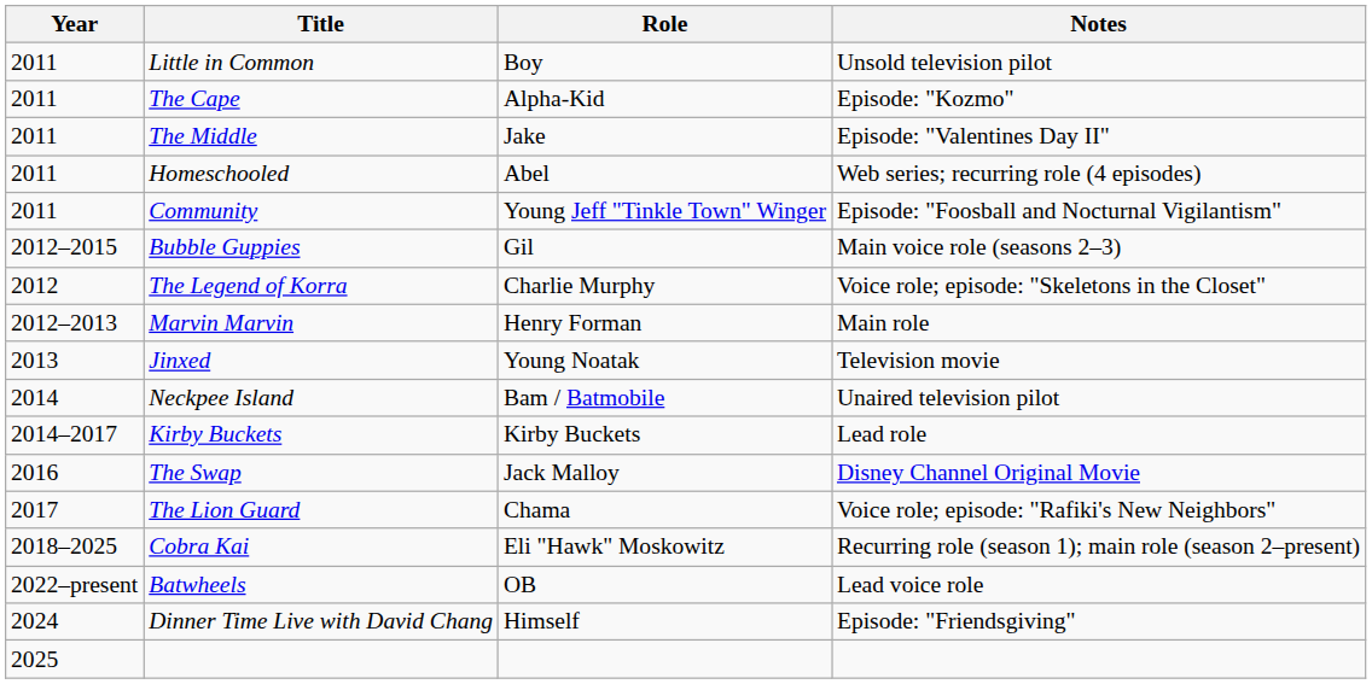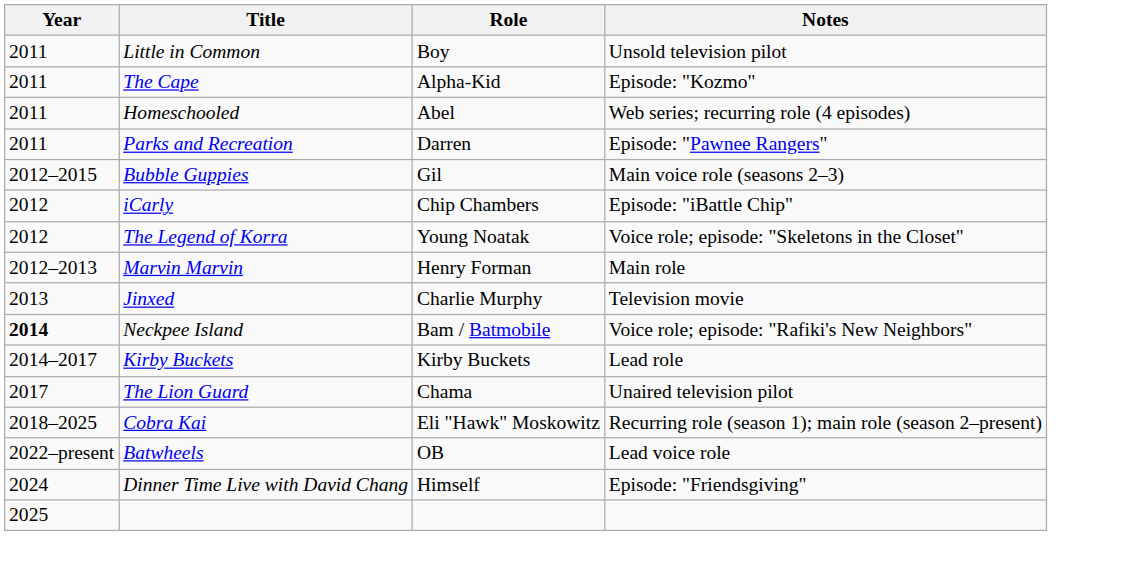- row: 2011 | The Middle | Jake | Episode: "Valentines Day II"
+ row: 2011 | Parks and Recreation | Darren | Episode: "Pawnee Rangers"
- row: 2011 | Community | Young Jeff "Tinkle Town" Winger | Episode: "Foosball and Nocturnal Vigilantism"
+ row: 2012 | iCarly | Chip Chambers | Episode: "iBattle Chip"
The Legend of Korra | Role: Charlie Murphy -> Young Noatak
Jinxed | Role: Young Noatak -> Charlie Murphy
Neckpee Island | Year: normal -> bold
Neckpee Island | Notes: Unaired television pilot -> Voice role; episode: "Rafiki's New Neighbors"
- row: 2016 | The Swap | Jack Malloy | Disney Channel Original Movie
The Lion Guard | Notes: Voice role; episode: "Rafiki's New Neighbors" -> Unaired television pilot
